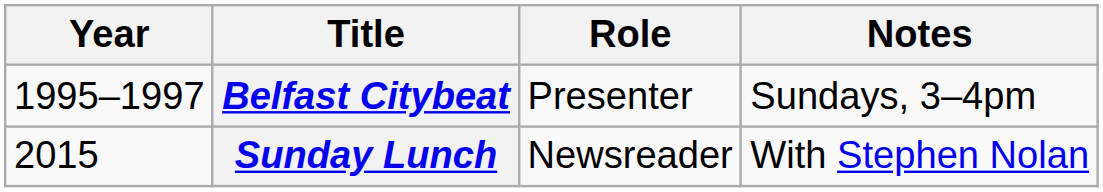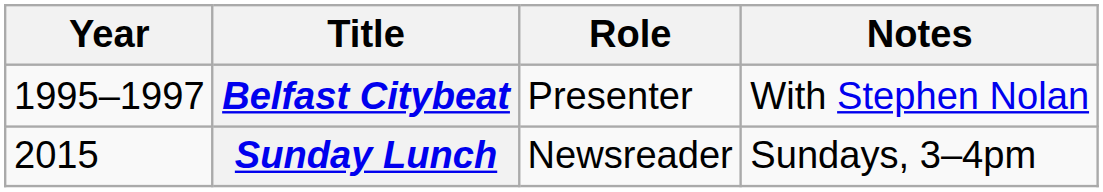Belfast Citybeat | Notes: Sundays, 3–4pm -> With Stephen Nolan
Sunday Lunch | Notes: With Stephen Nolan -> Sundays, 3–4pm
